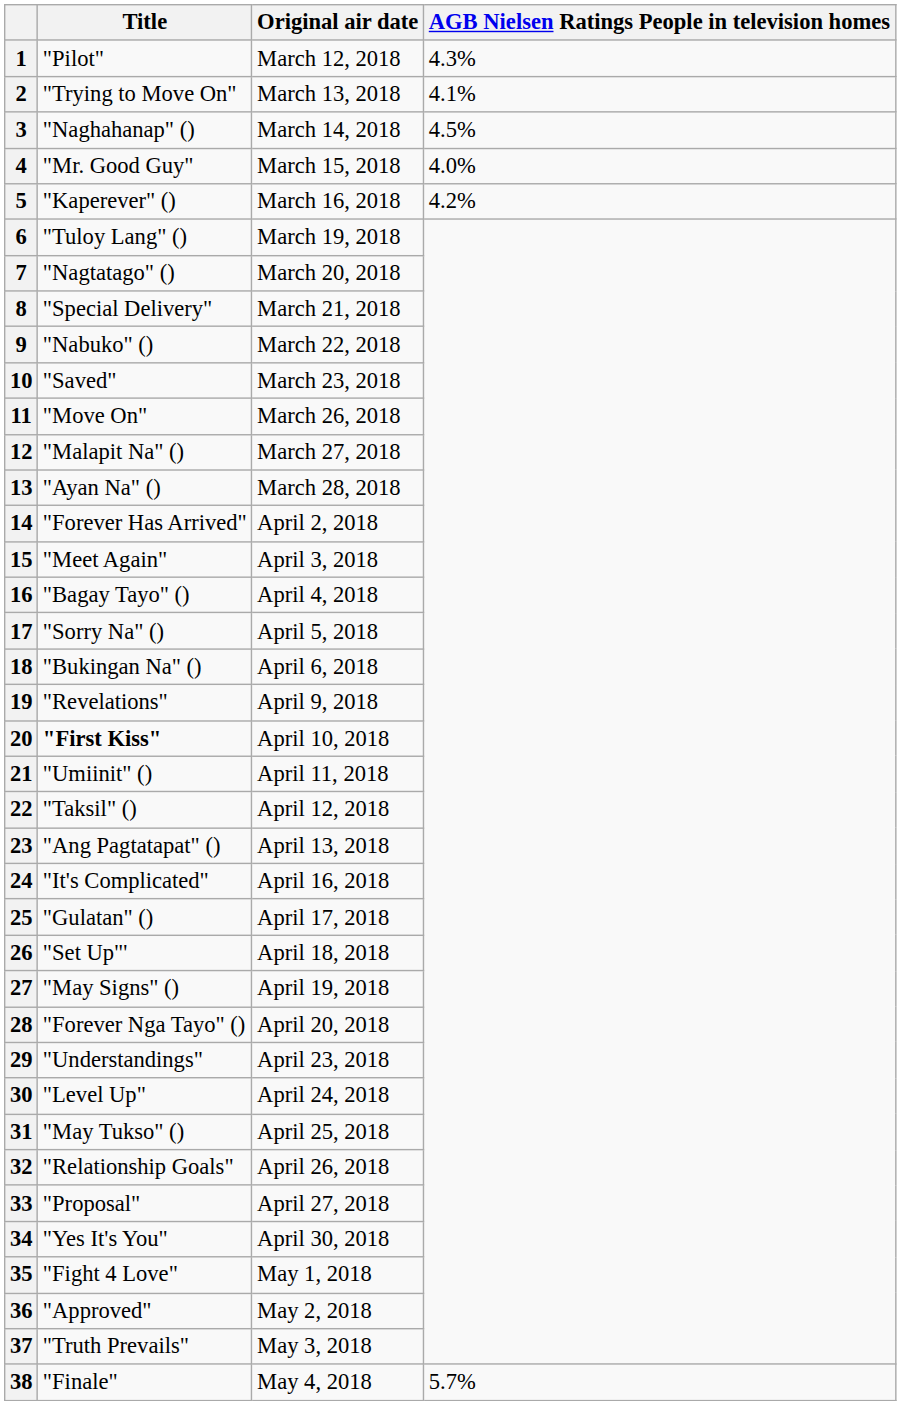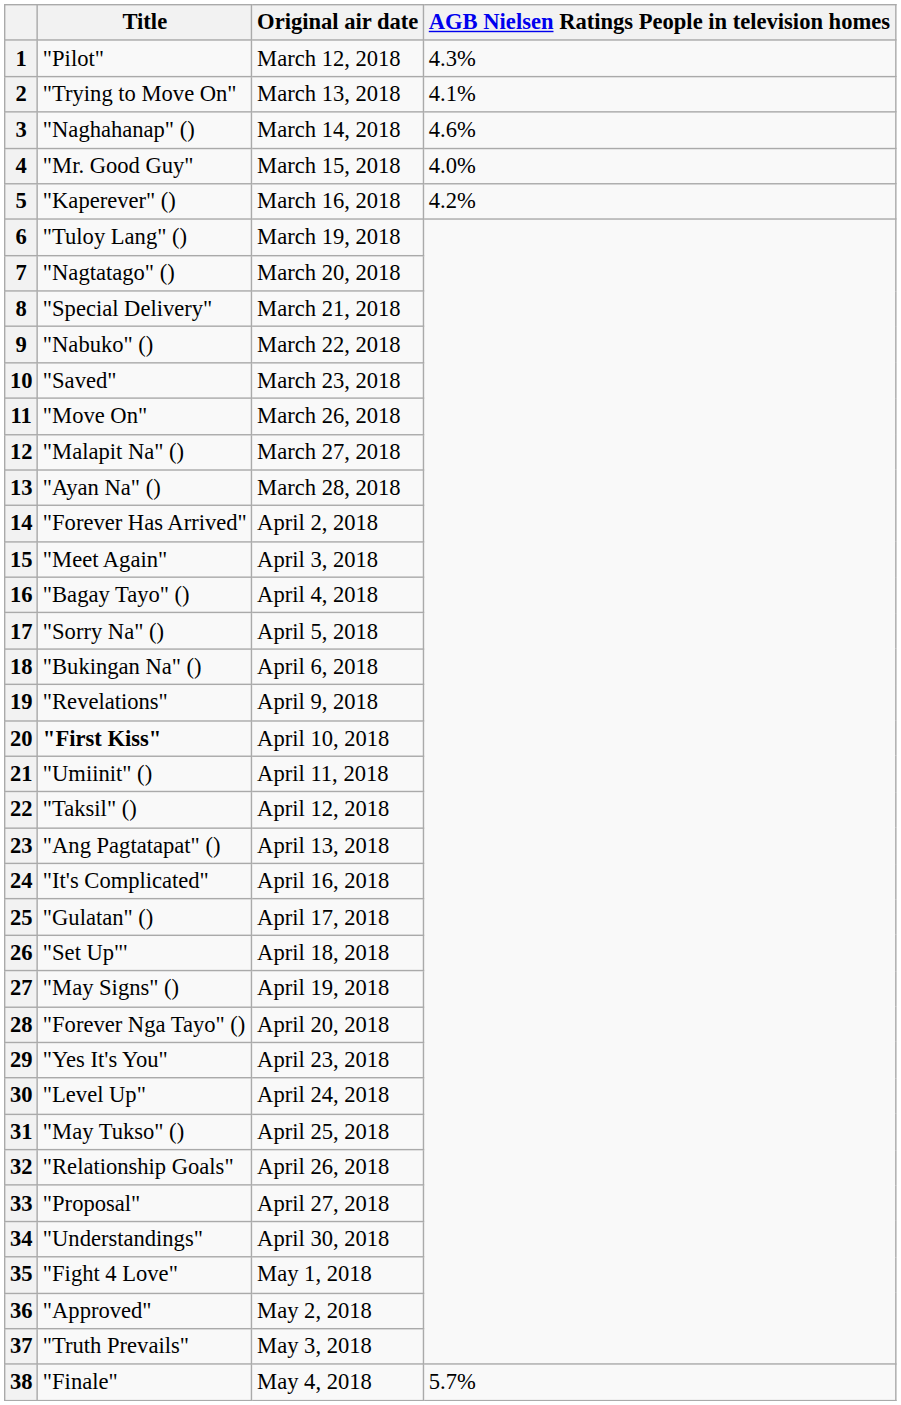3 | AGB Nielsen Ratings People in television homes: 4.5% -> 4.6%
29 | Title: "Understandings" -> "Yes It's You"
34 | Title: "Yes It's You" -> "Understandings"
